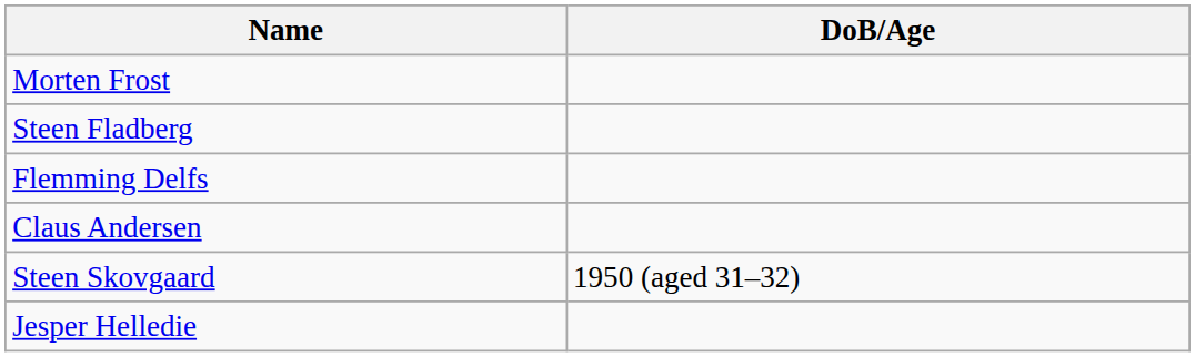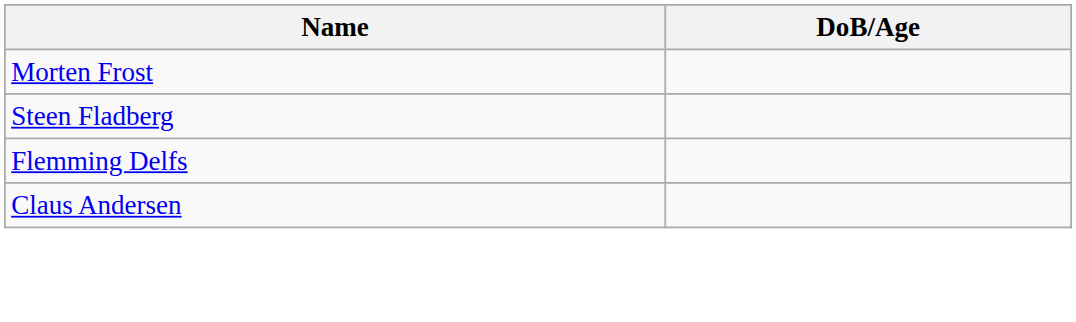- row: Steen Skovgaard | 1950 (aged 31–32)
- row: Jesper Helledie
